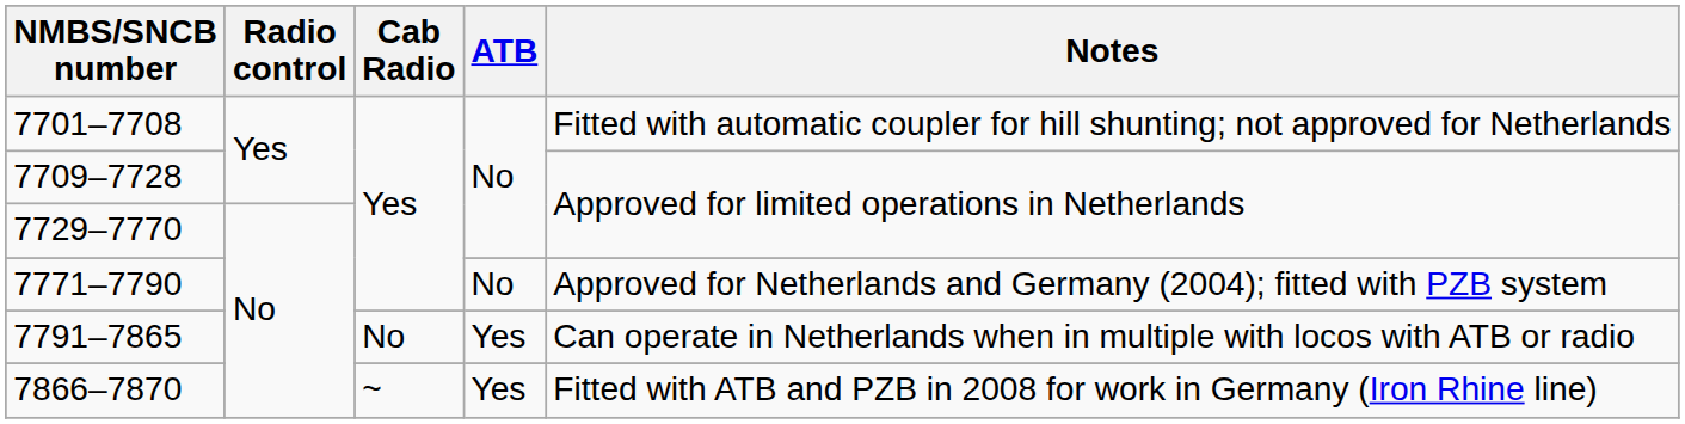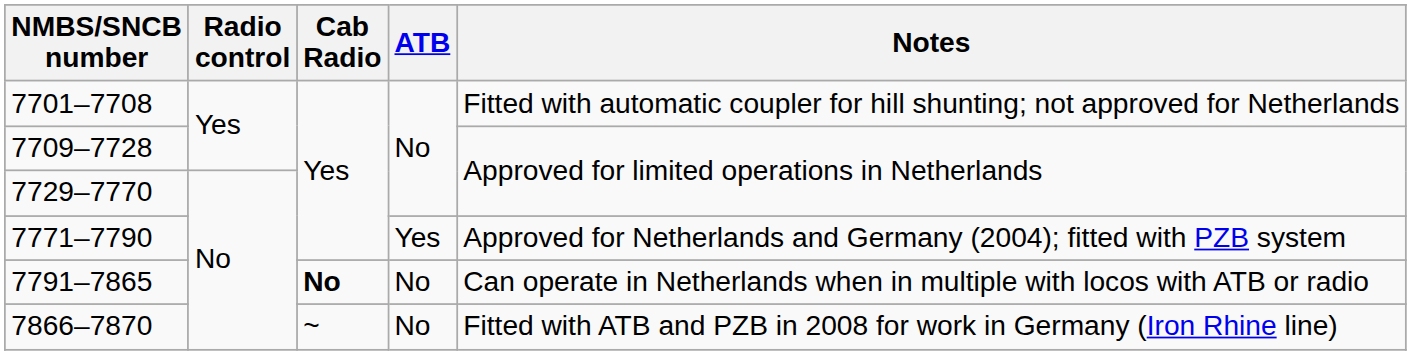7771–7790 | ATB: No -> Yes
7791–7865 | Cab Radio: normal -> bold
7791–7865 | ATB: Yes -> No
7866–7870 | ATB: Yes -> No
